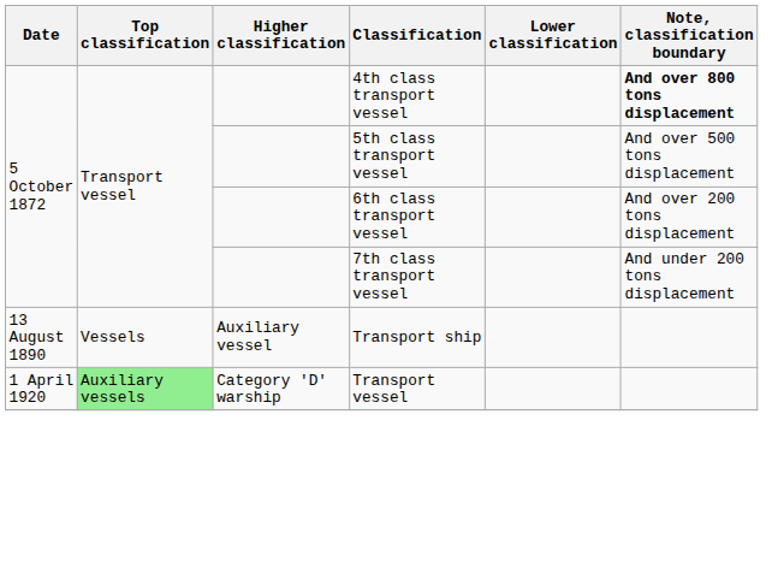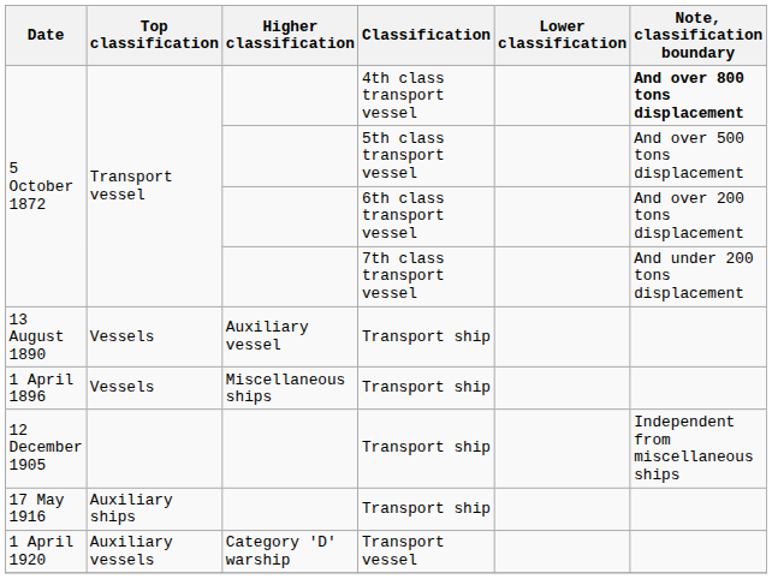+ row: 1 April 1896 | Vessels | Miscellaneous ships | Transport ship
+ row: 12 December 1905 | Transport ship | Independent from miscellaneous ships
+ row: 17 May 1916 | Auxiliary ships | Transport ship
1 April 1920 | Top classification: lightgreen background -> no background
